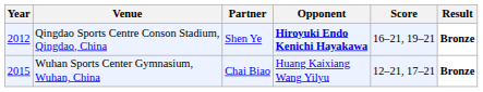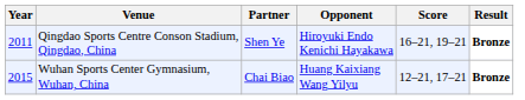Qingdao Sports Centre Conson Stadium, Qingdao, China | Year: 2012 -> 2011
Qingdao Sports Centre Conson Stadium, Qingdao, China | Opponent: bold -> normal
